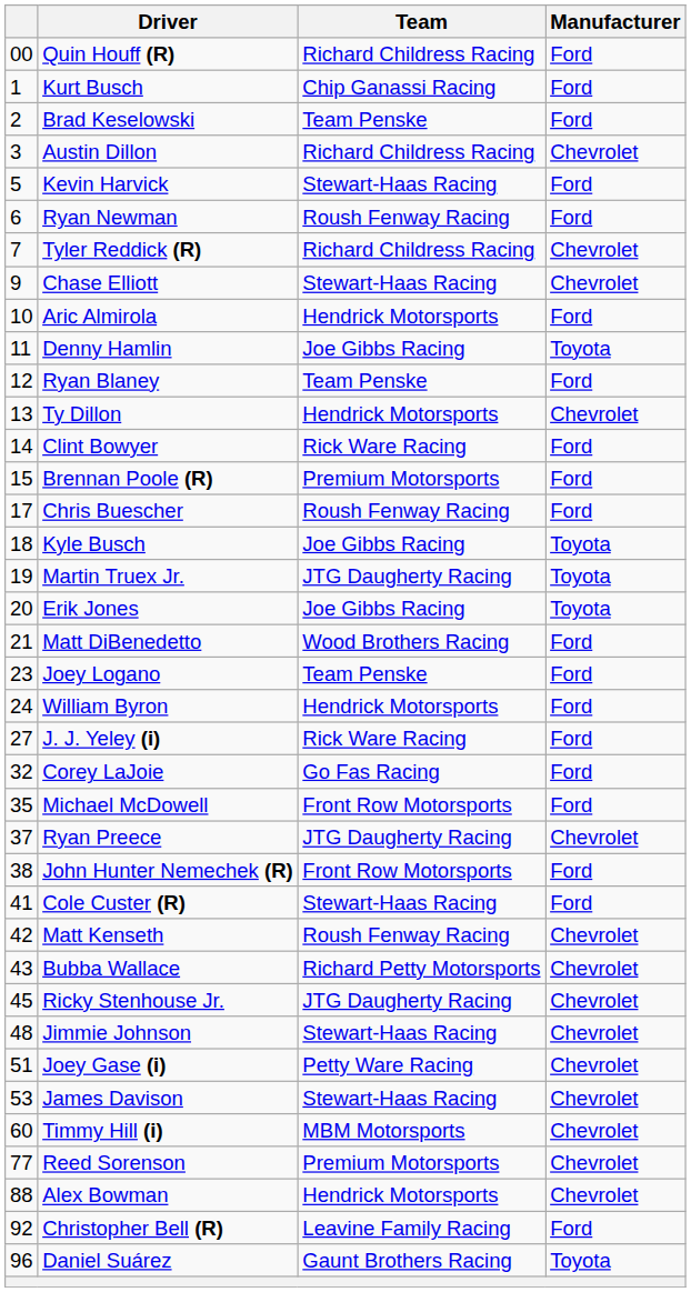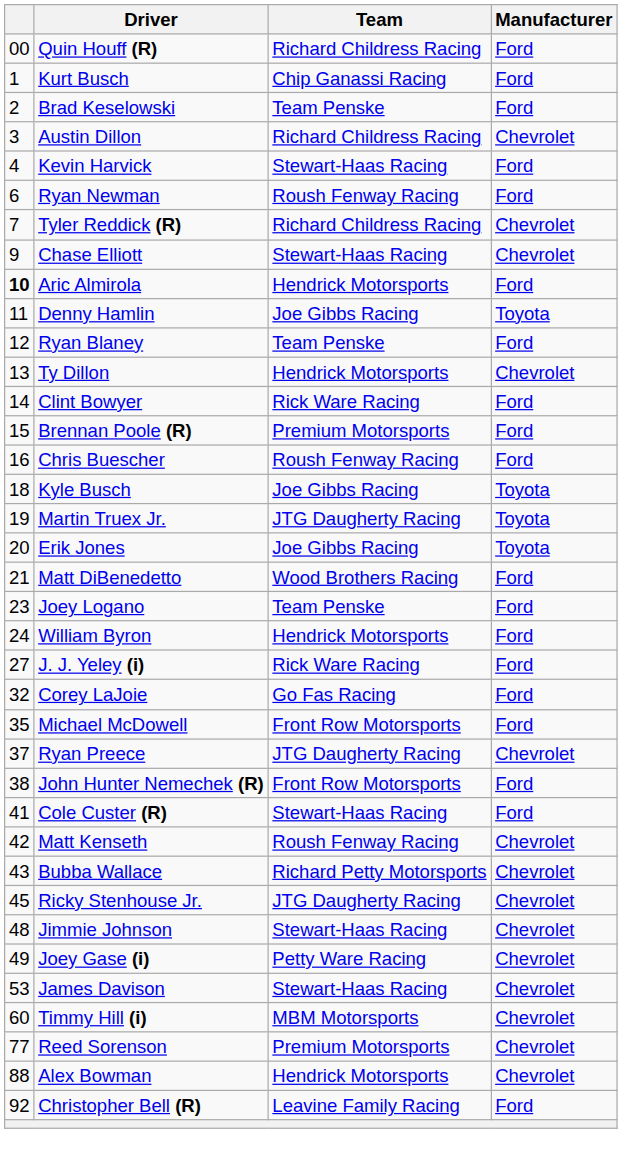Kevin Harvick | column 1: 5 -> 4
Aric Almirola | column 1: normal -> bold
Chris Buescher | column 1: 17 -> 16
Joey Gase (i) | column 1: 51 -> 49
- row: 96 | Daniel Suárez | Gaunt Brothers Racing | Toyota
